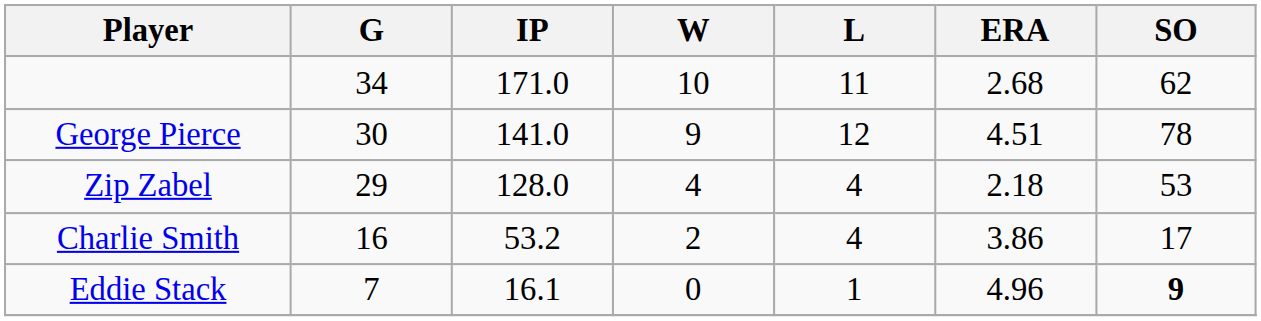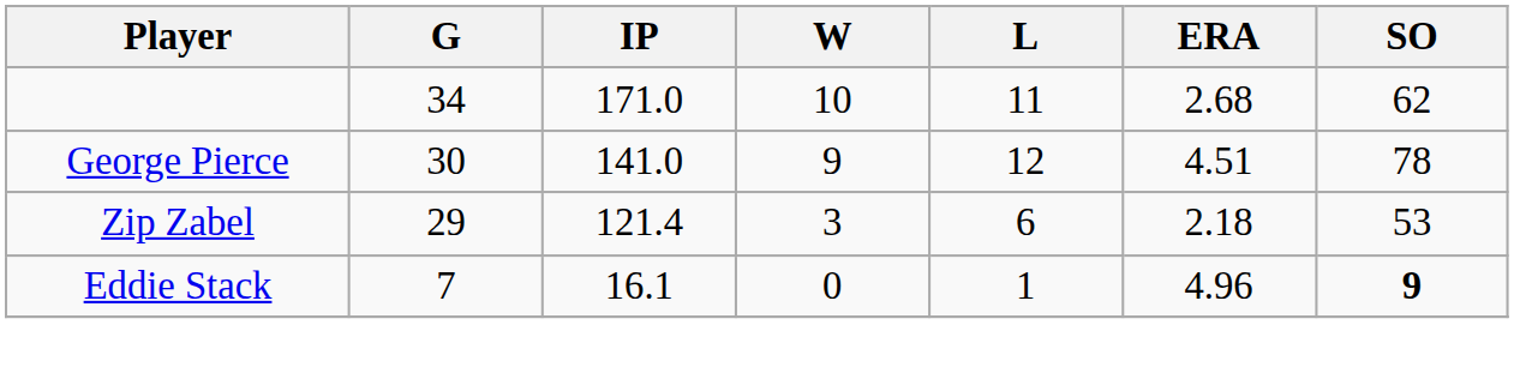Zip Zabel | IP: 128.0 -> 121.4
Zip Zabel | W: 4 -> 3
Zip Zabel | L: 4 -> 6
- row: Charlie Smith | 16 | 53.2 | 2 | 4 | 3.86 | 17
